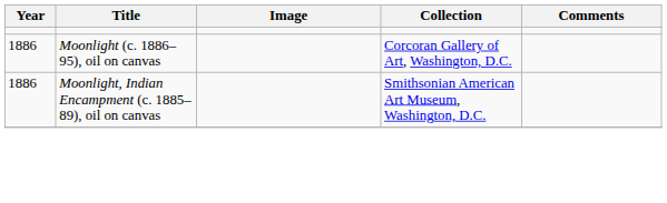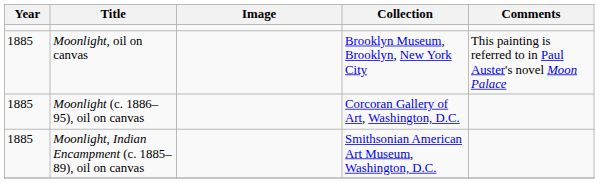+ row: 1885 | Moonlight, oil on canvas | Brooklyn Museum, Brooklyn, New York City | This painting is referred to in Paul Auster's novel Moon Palace
Moonlight (c. 1886–95), oil on canvas | Year: 1886 -> 1885
Moonlight, Indian Encampment (c. 1885–89), oil on canvas | Year: 1886 -> 1885
